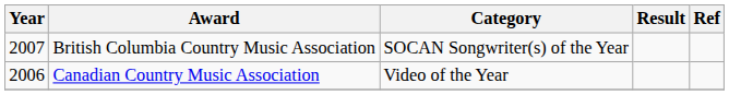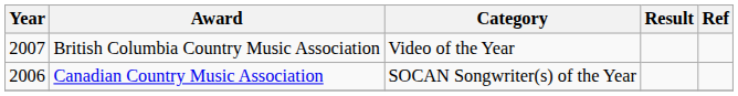British Columbia Country Music Association | Category: SOCAN Songwriter(s) of the Year -> Video of the Year
Canadian Country Music Association | Category: Video of the Year -> SOCAN Songwriter(s) of the Year
